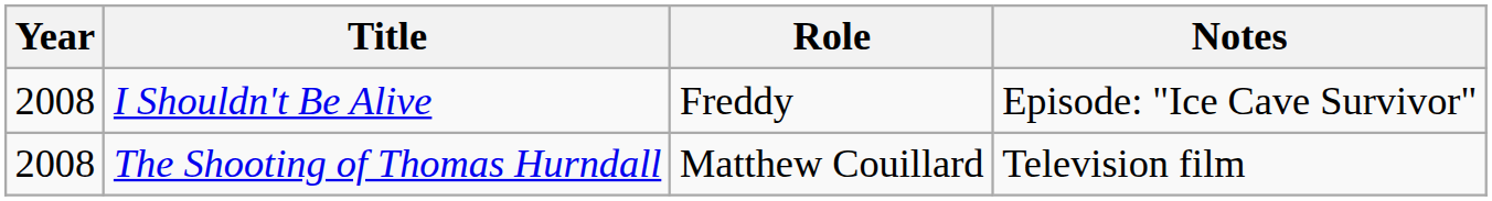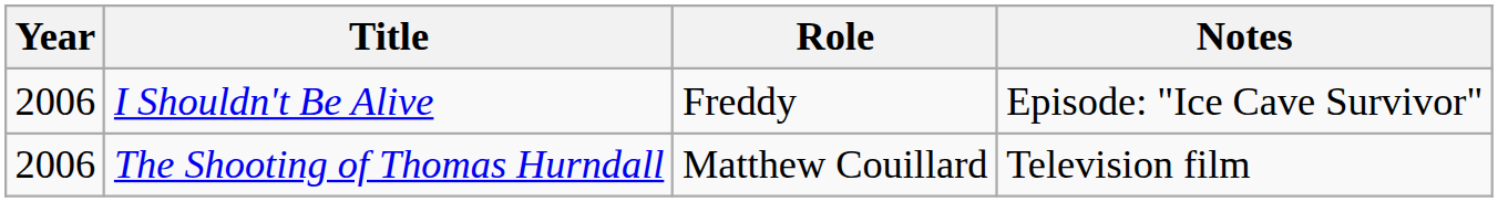I Shouldn't Be Alive | Year: 2008 -> 2006
The Shooting of Thomas Hurndall | Year: 2008 -> 2006
